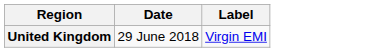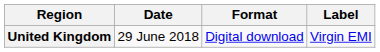+ column: Format | Digital download
